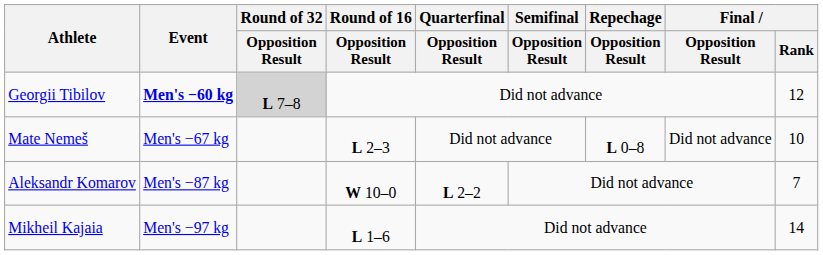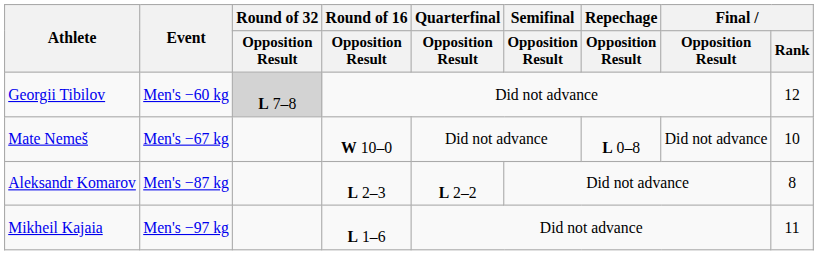Georgii Tibilov | Event: bold -> normal
Mate Nemeš | Round of 16 / Opposition Result: L 2–3 -> W 10–0
Aleksandr Komarov | Round of 16 / Opposition Result: W 10–0 -> L 2–3
Aleksandr Komarov | Final / Rank: 7 -> 8
Mikheil Kajaia | Final / Rank: 14 -> 11
